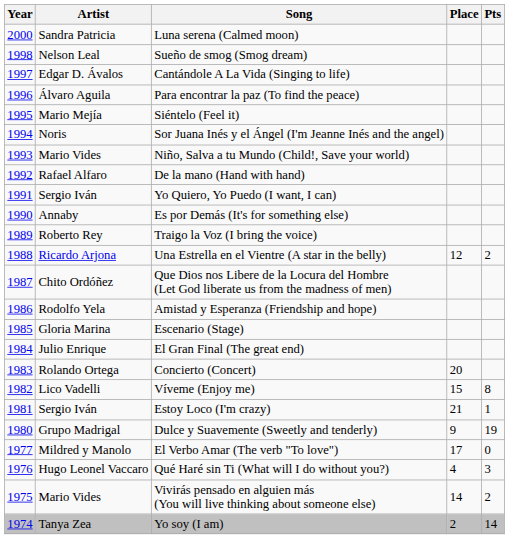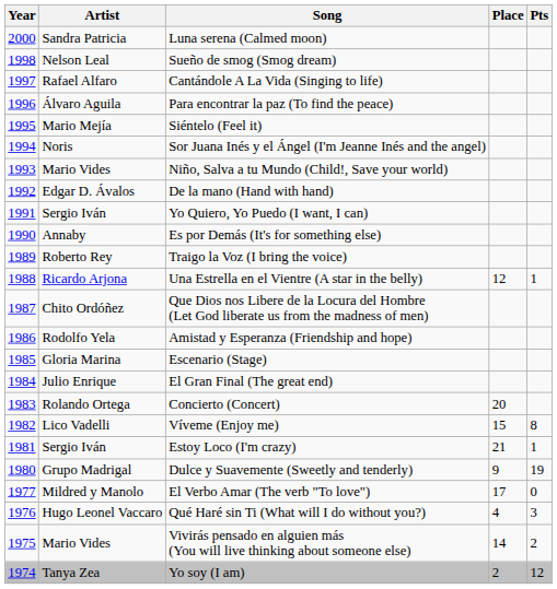Cantándole A La Vida (Singing to life) | Artist: Edgar D. Ávalos -> Rafael Alfaro
De la mano (Hand with hand) | Artist: Rafael Alfaro -> Edgar D. Ávalos
Una Estrella en el Vientre (A star in the belly) | Pts: 2 -> 1
Yo soy (I am) | Pts: 14 -> 12
